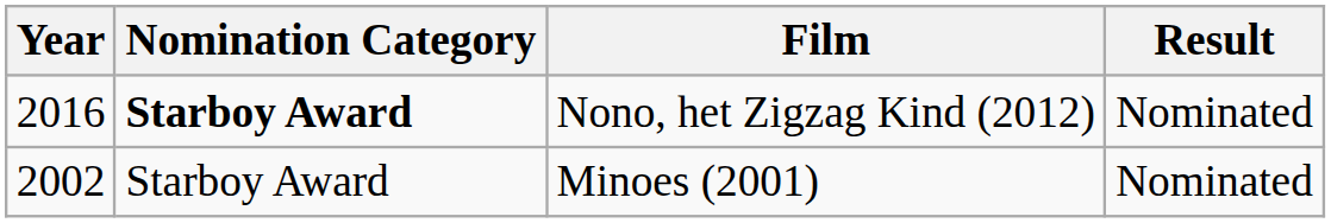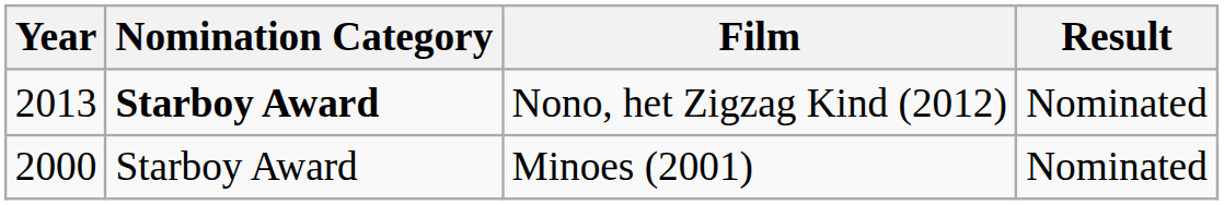Nono, het Zigzag Kind (2012) | Year: 2016 -> 2013
Minoes (2001) | Year: 2002 -> 2000
